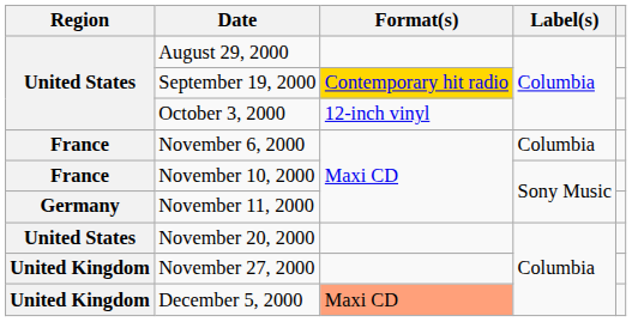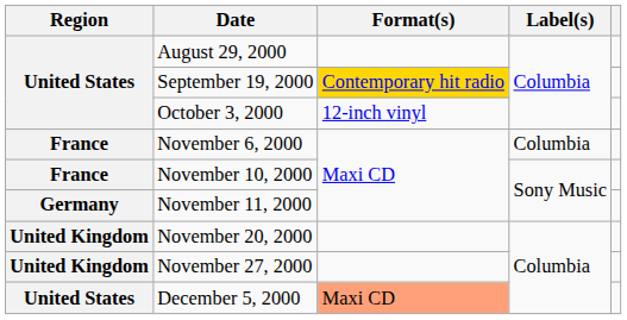November 20, 2000 | Region: United States -> United Kingdom
December 5, 2000 | Region: United Kingdom -> United States
